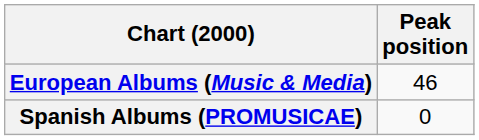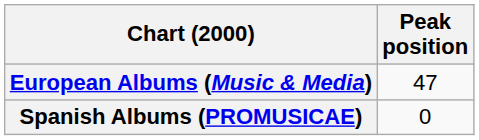European Albums (Music & Media) | Peak position: 46 -> 47
